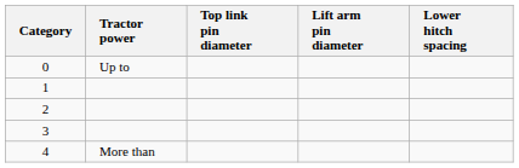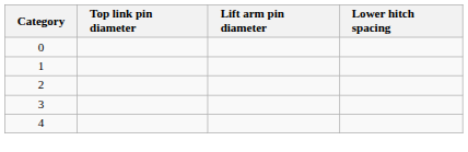- column: Tractor power | Up to | More than
